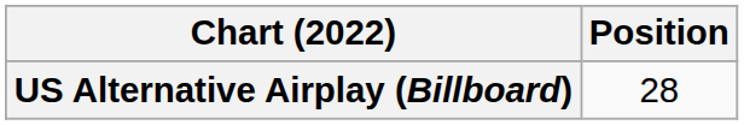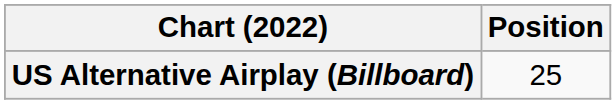US Alternative Airplay (Billboard) | Position: 28 -> 25
